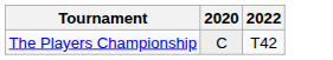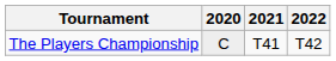+ column: 2021 | T41
